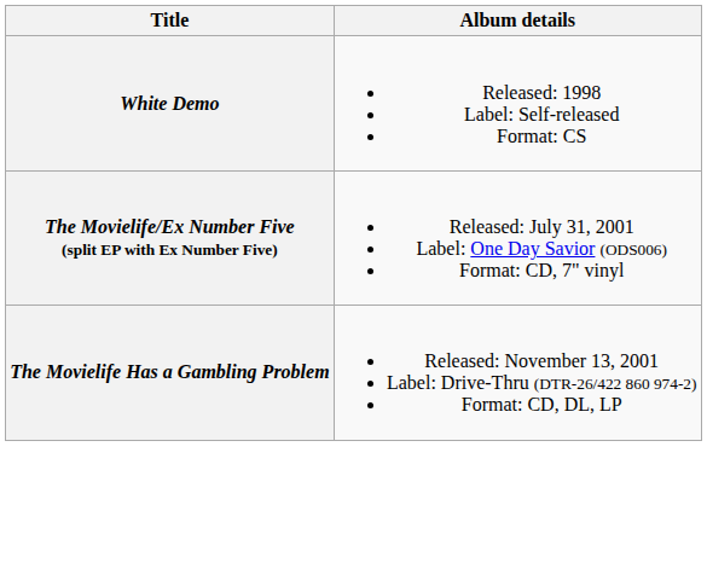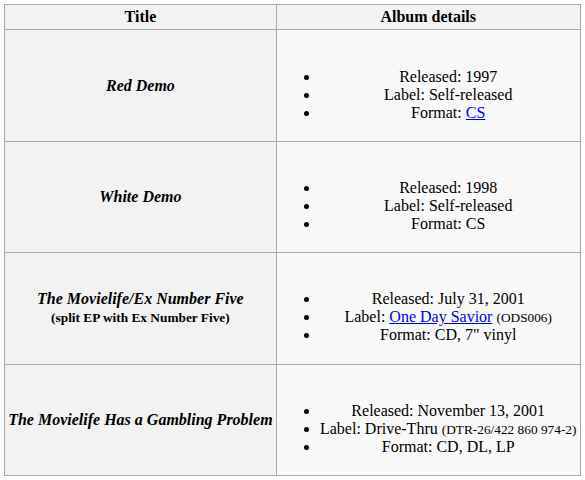+ row: Red Demo | Released: 1997 Label: Self-released Format: CS
